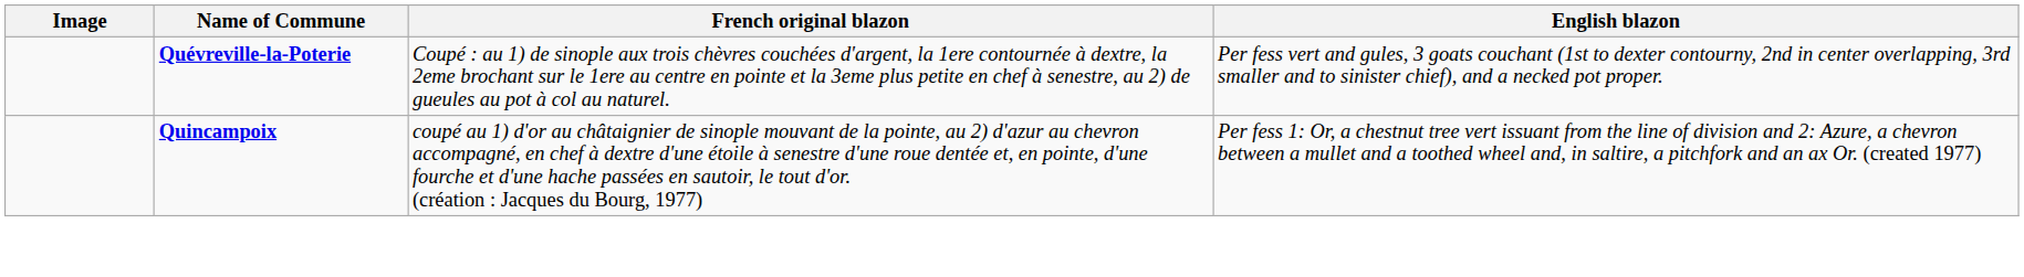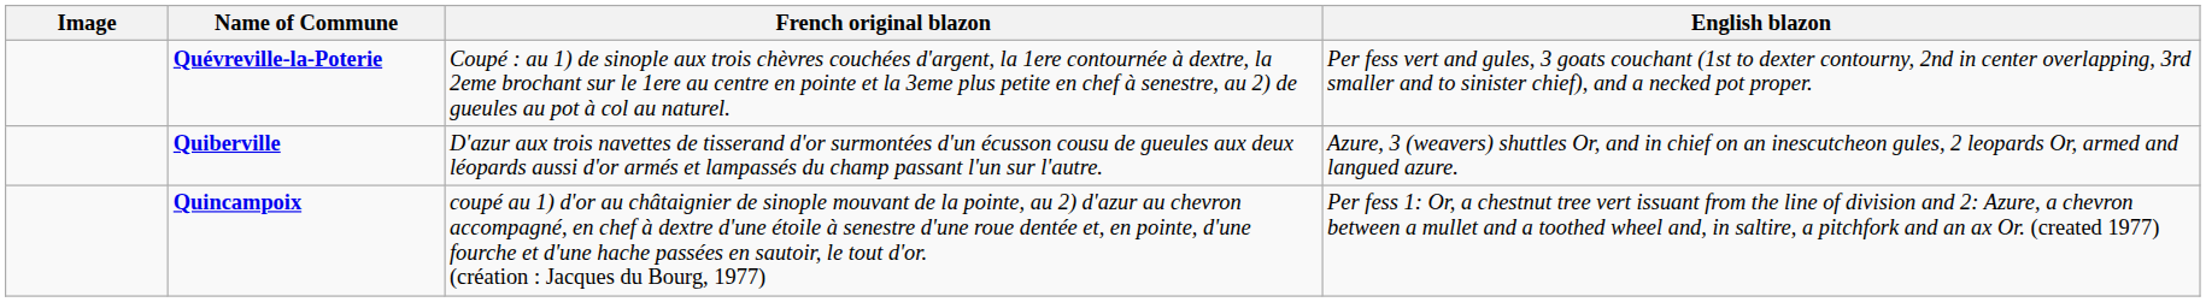+ row: Quiberville | D'azur aux trois navettes de tisserand d'or surmontées d'un écusson cousu de gueules aux deux léopards aussi d'or armés et lampassés du champ passant l'un sur l'autre. | Azure, 3 (weavers) shuttles Or, and in chief on an inescutcheon gules, 2 leopards Or, armed and langued azure.
